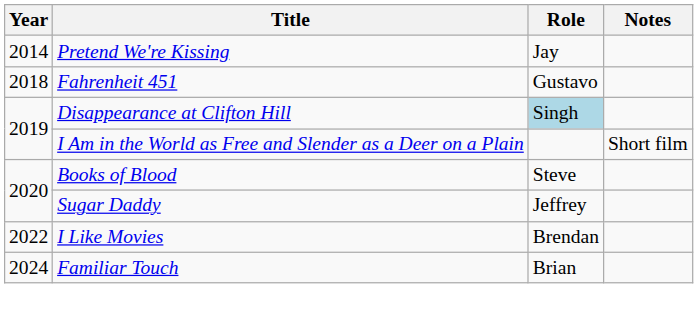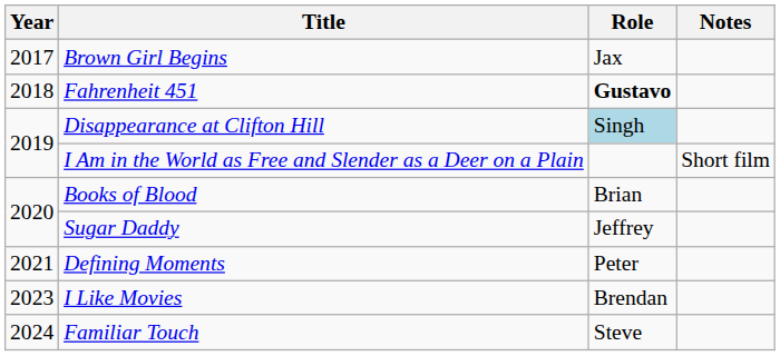- row: 2014 | Pretend We're Kissing | Jay
+ row: 2017 | Brown Girl Begins | Jax
Fahrenheit 451 | Role: normal -> bold
Books of Blood | Role: Steve -> Brian
+ row: 2021 | Defining Moments | Peter
I Like Movies | Year: 2022 -> 2023
Familiar Touch | Role: Brian -> Steve
